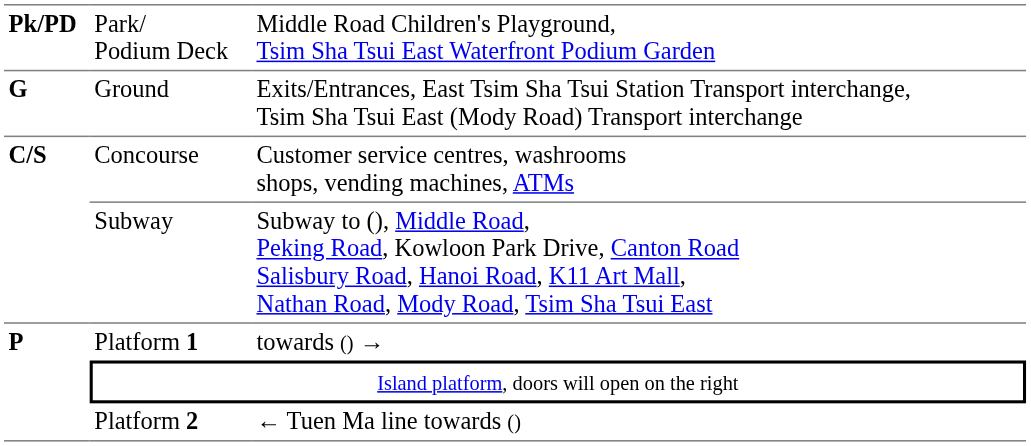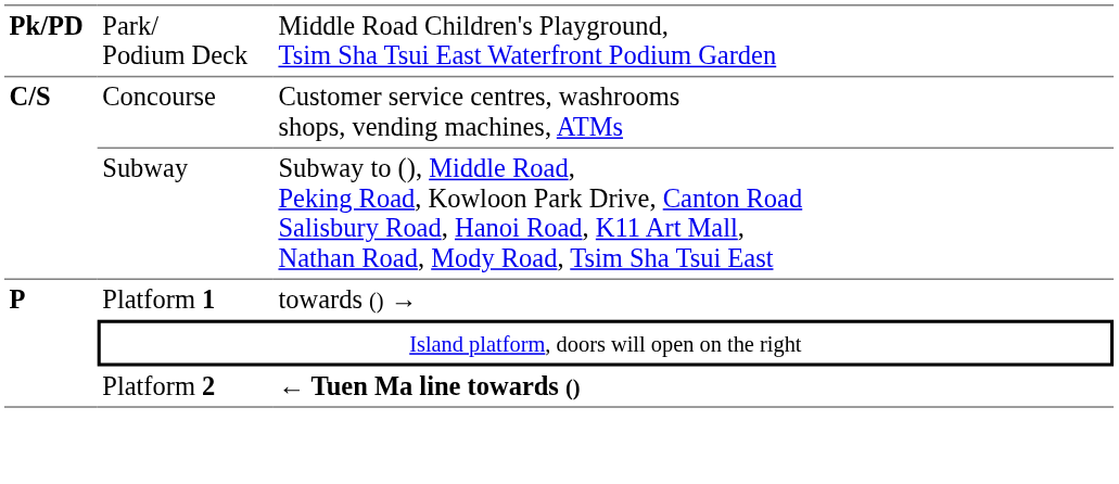- row: G | Ground | Exits/Entrances, East Tsim Sha Tsui Station Transport interchange, Tsim Sha Tsui East (Mody Road) Transport interchange
Platform 2 | column 3: normal -> bold
